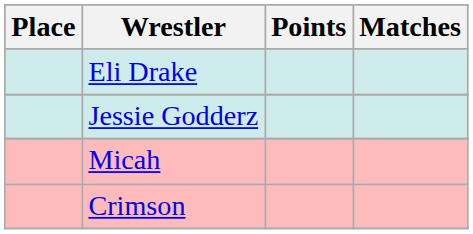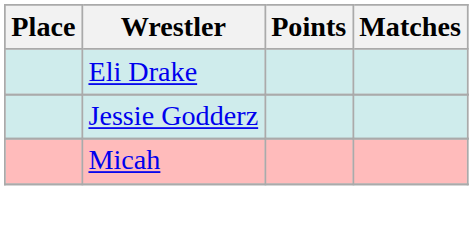- row: Crimson
